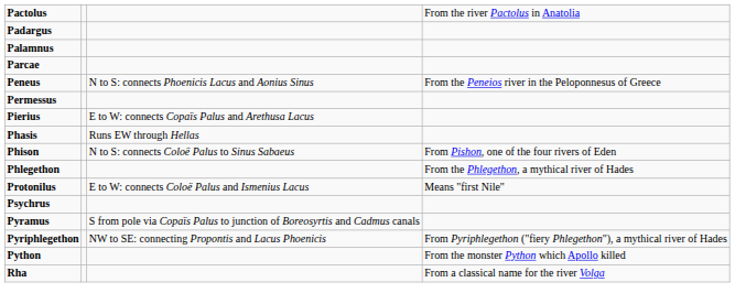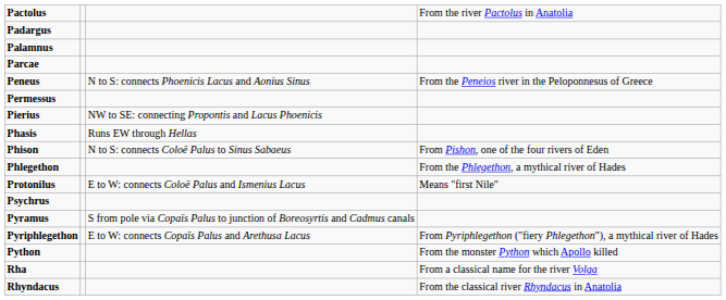Pierius | column 3: E to W: connects Copaïs Palus and Arethusa Lacus -> NW to SE: connecting Propontis and Lacus Phoenicis
Pyriphlegethon | column 3: NW to SE: connecting Propontis and Lacus Phoenicis -> E to W: connects Copaïs Palus and Arethusa Lacus
+ row: Rhyndacus | From the classical river Rhyndacus in Anatolia
